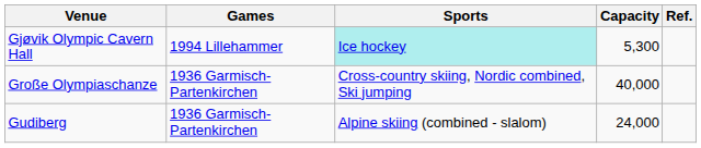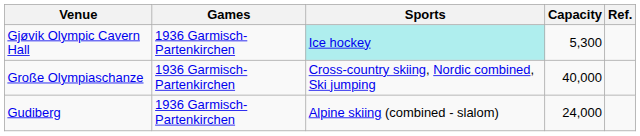Gjøvik Olympic Cavern Hall | Games: 1994 Lillehammer -> 1936 Garmisch-Partenkirchen
